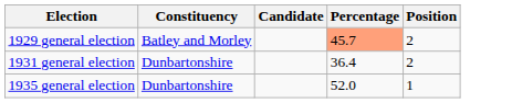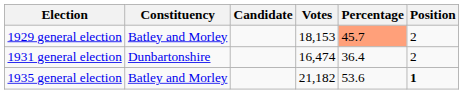+ column: Votes | 18,153 | 16,474 | 21,182
1935 general election | Constituency: Dunbartonshire -> Batley and Morley
1935 general election | Percentage: 52.0 -> 53.6
1935 general election | Position: normal -> bold
